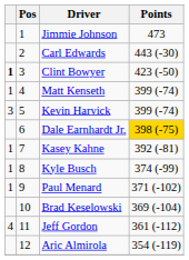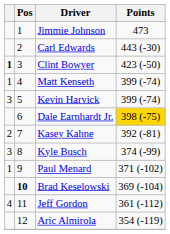Kasey Kahne | column 1: 1 -> 2
Kyle Busch | column 1: 1 -> 3
Brad Keselowski | Pos: normal -> bold
